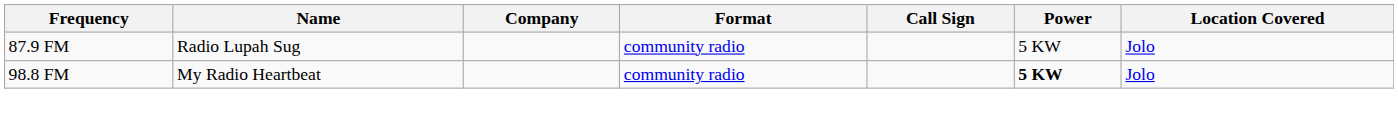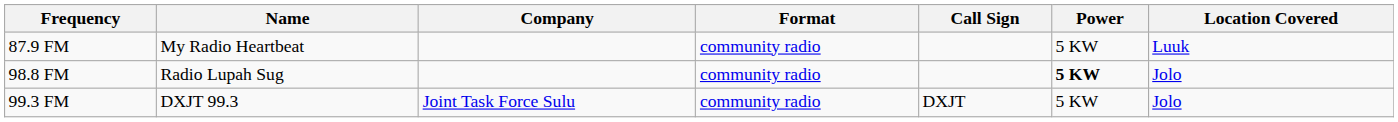87.9 FM | Name: Radio Lupah Sug -> My Radio Heartbeat
87.9 FM | Location Covered: Jolo -> Luuk
98.8 FM | Name: My Radio Heartbeat -> Radio Lupah Sug
+ row: 99.3 FM | DXJT 99.3 | Joint Task Force Sulu | community radio | DXJT | 5 KW | Jolo
